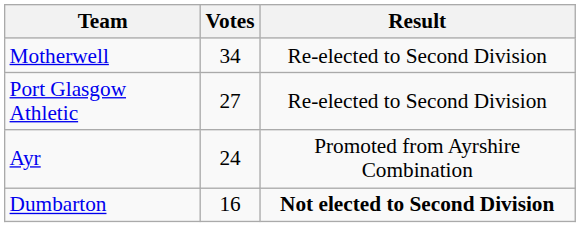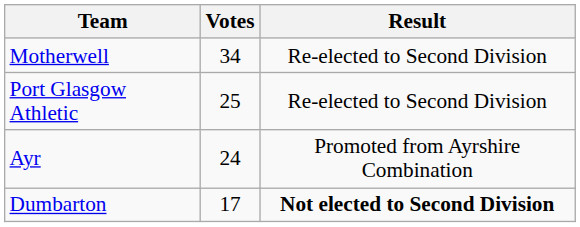Port Glasgow Athletic | Votes: 27 -> 25
Dumbarton | Votes: 16 -> 17
